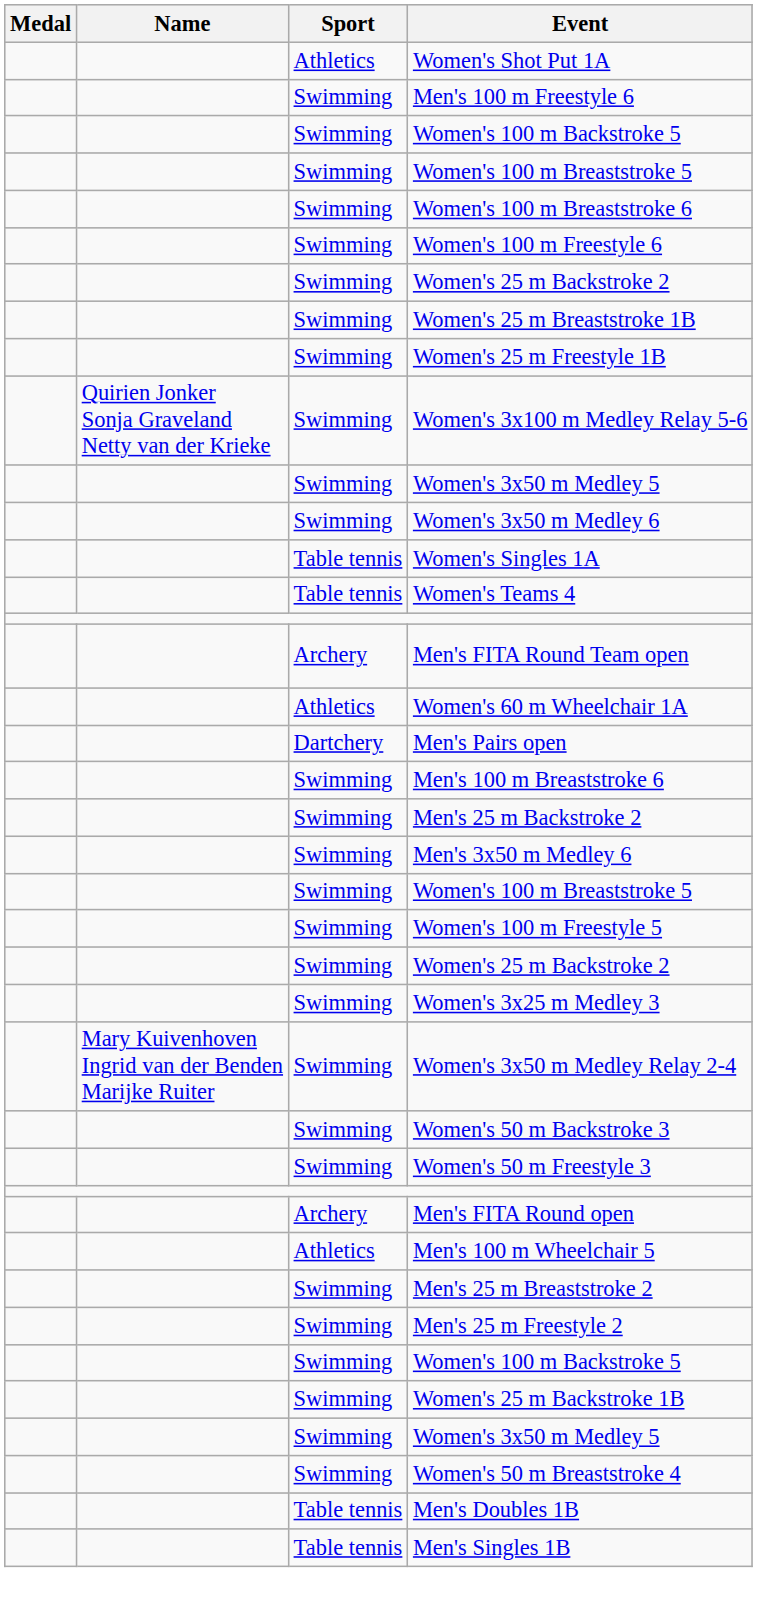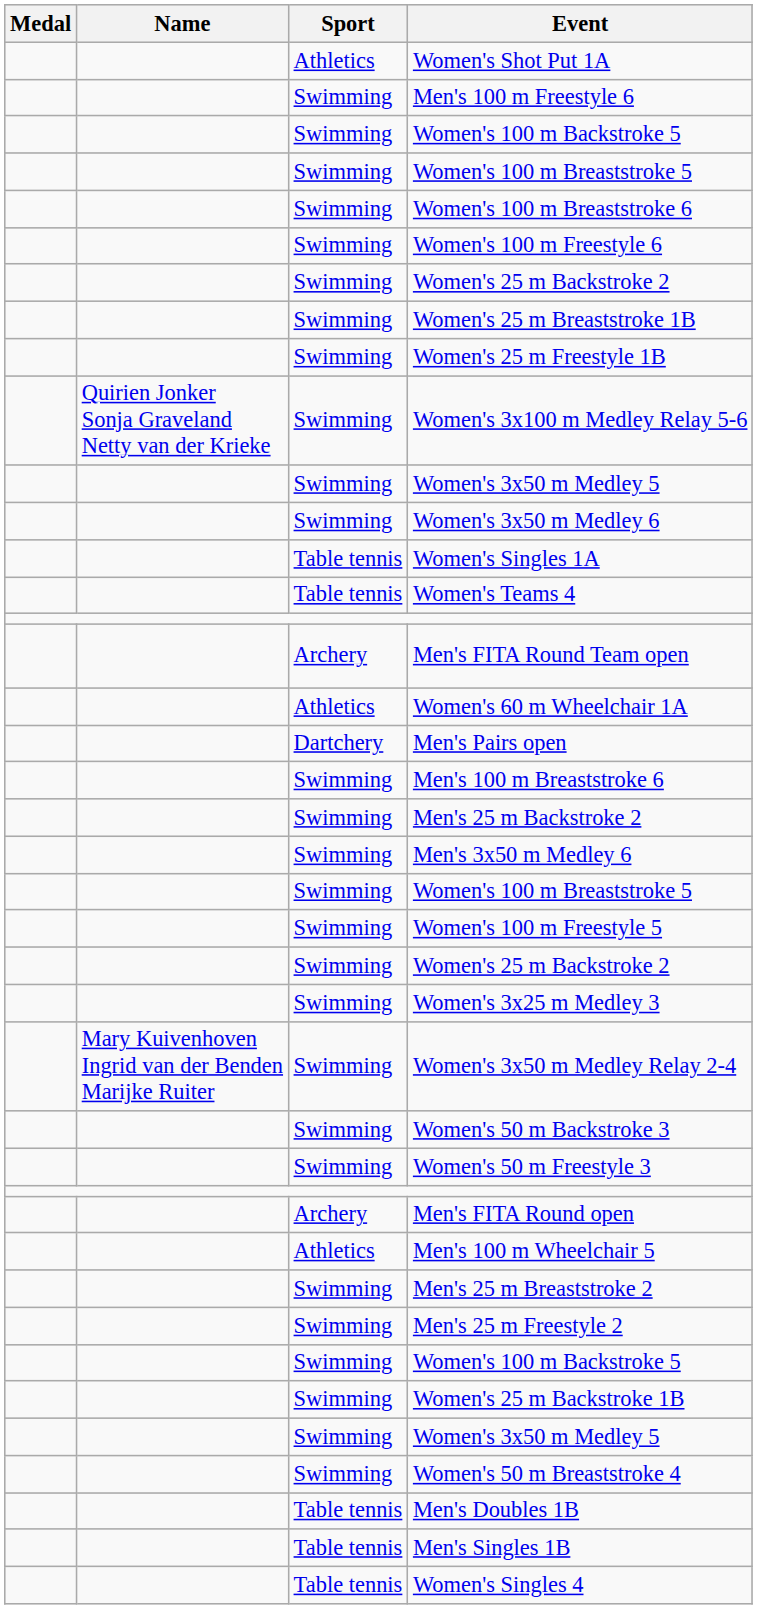+ row: Table tennis | Women's Singles 4
